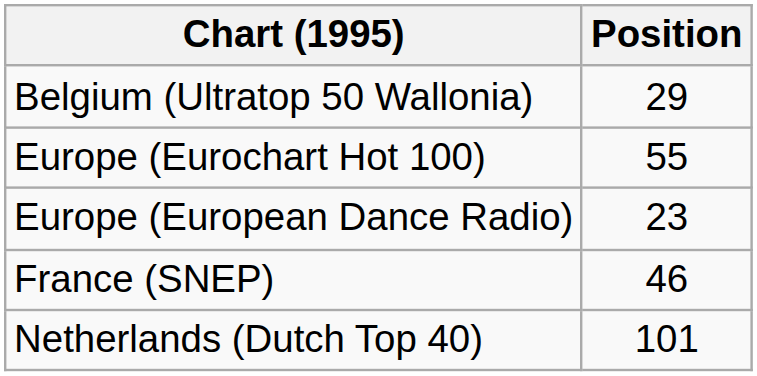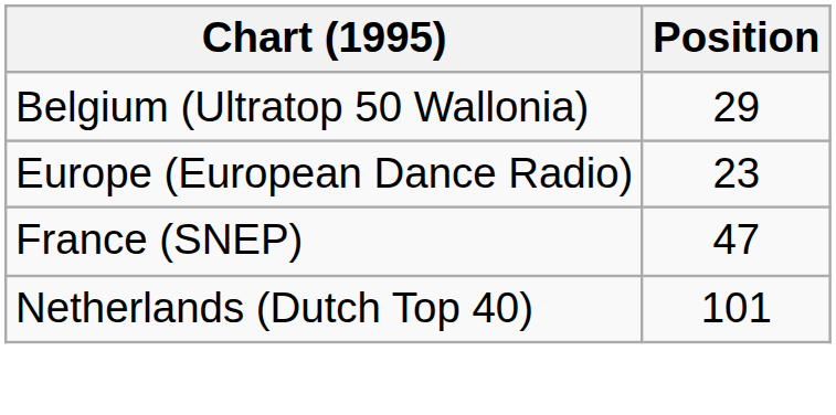- row: Europe (Eurochart Hot 100) | 55
France (SNEP) | Position: 46 -> 47
